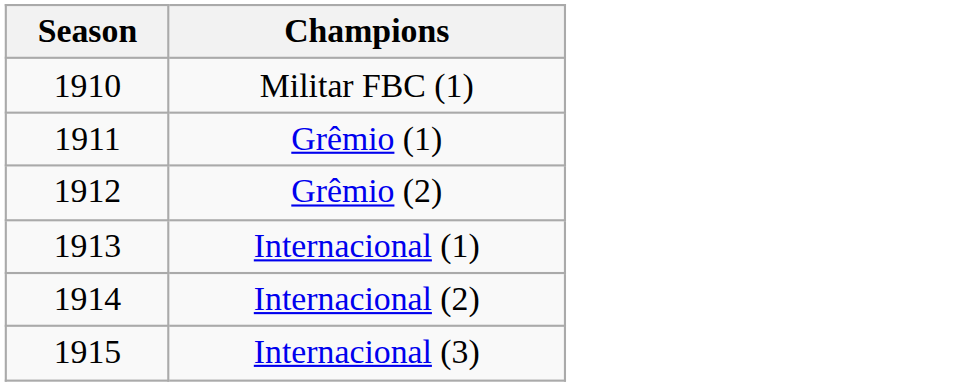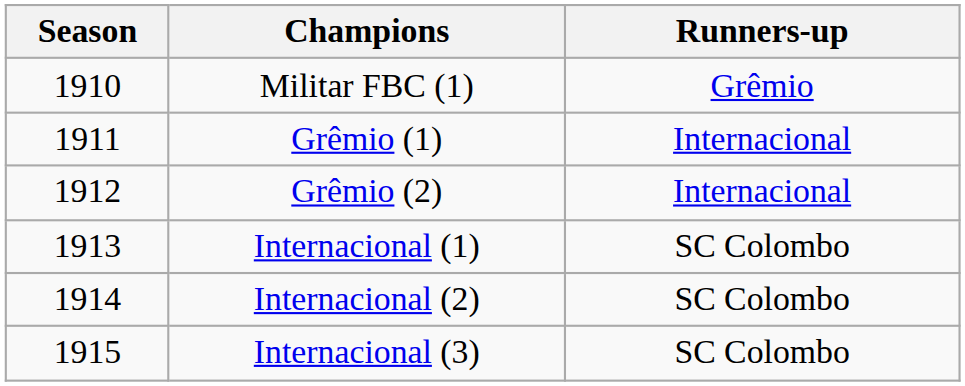+ column: Runners-up | Grêmio | Internacional | Internacional | SC Colombo | SC Colombo | SC Colombo
